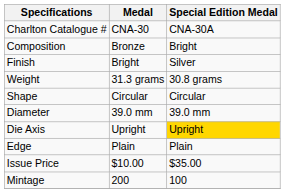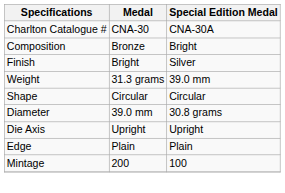Weight | Special Edition Medal: 30.8 grams -> 39.0 mm
Diameter | Special Edition Medal: 39.0 mm -> 30.8 grams
Die Axis | Special Edition Medal: gold background -> no background
- row: Issue Price | $10.00 | $35.00
